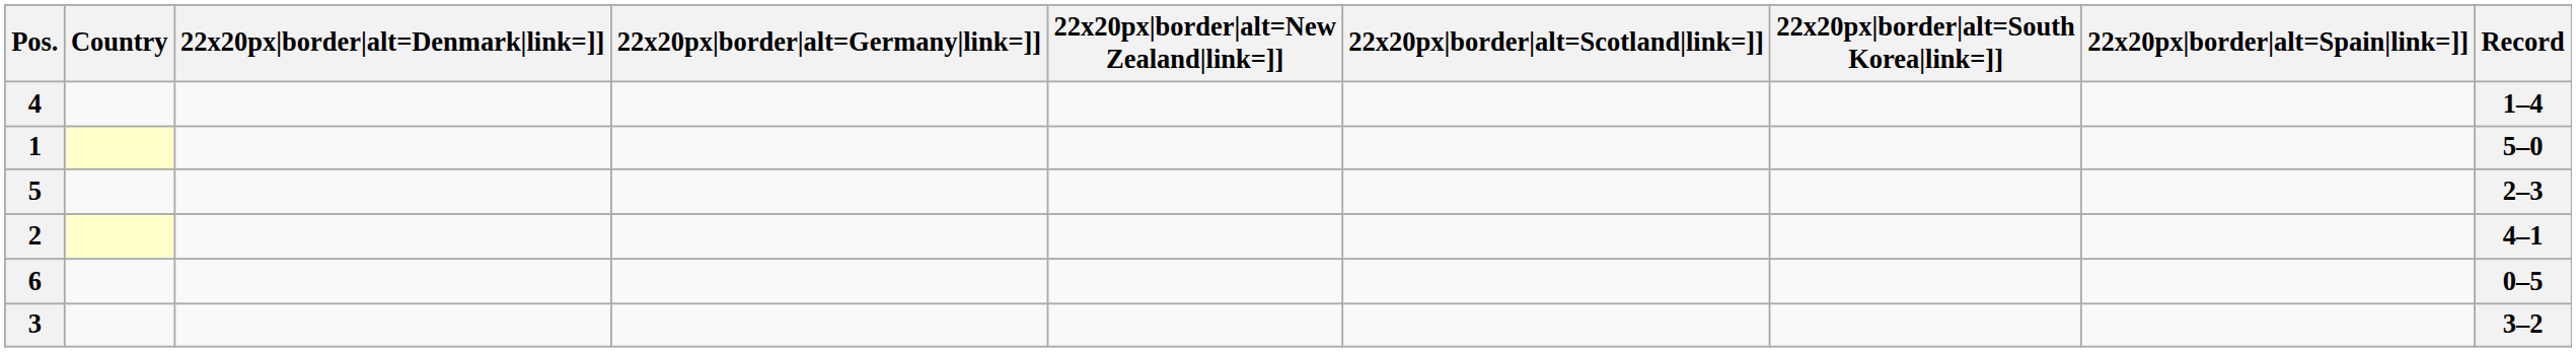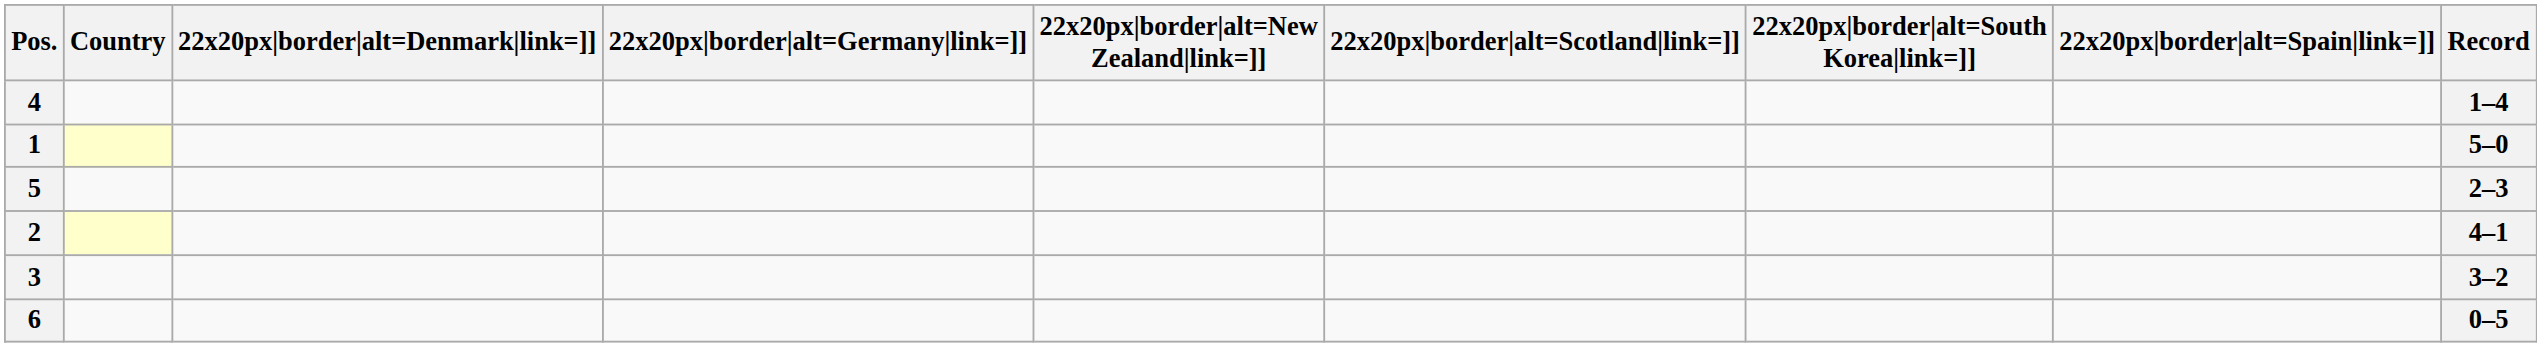rows swapped: 3 <-> 6
